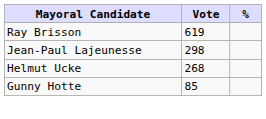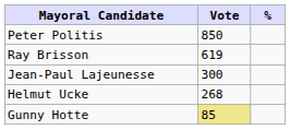+ row: Peter Politis | 850
Jean-Paul Lajeunesse | Vote: 298 -> 300
Gunny Hotte | Vote: no background -> khaki background
